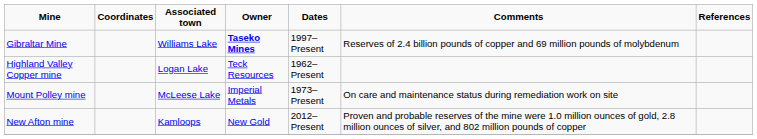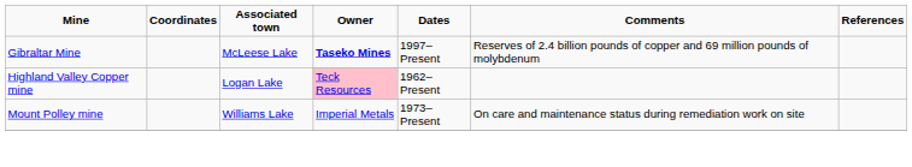Gibraltar Mine | Associated town: Williams Lake -> McLeese Lake
Highland Valley Copper mine | Owner: no background -> pink background
Mount Polley mine | Associated town: McLeese Lake -> Williams Lake
- row: New Afton mine | Kamloops | New Gold | 2012–Present | Proven and probable reserves of the mine were 1.0 million ounces of gold, 2.8 million ounces of silver, and 802 million pounds of copper
